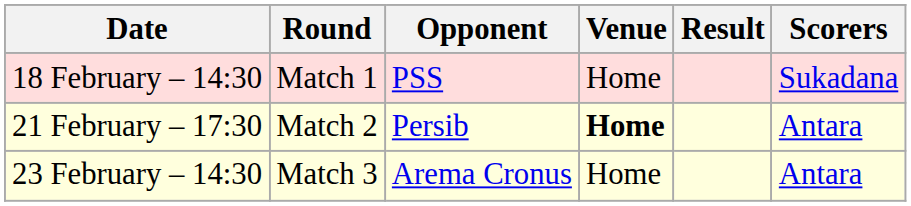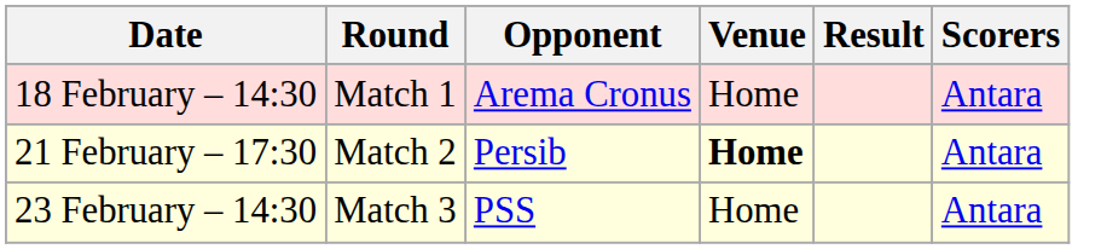18 February – 14:30 | Opponent: PSS -> Arema Cronus
18 February – 14:30 | Scorers: Sukadana -> Antara
23 February – 14:30 | Opponent: Arema Cronus -> PSS
